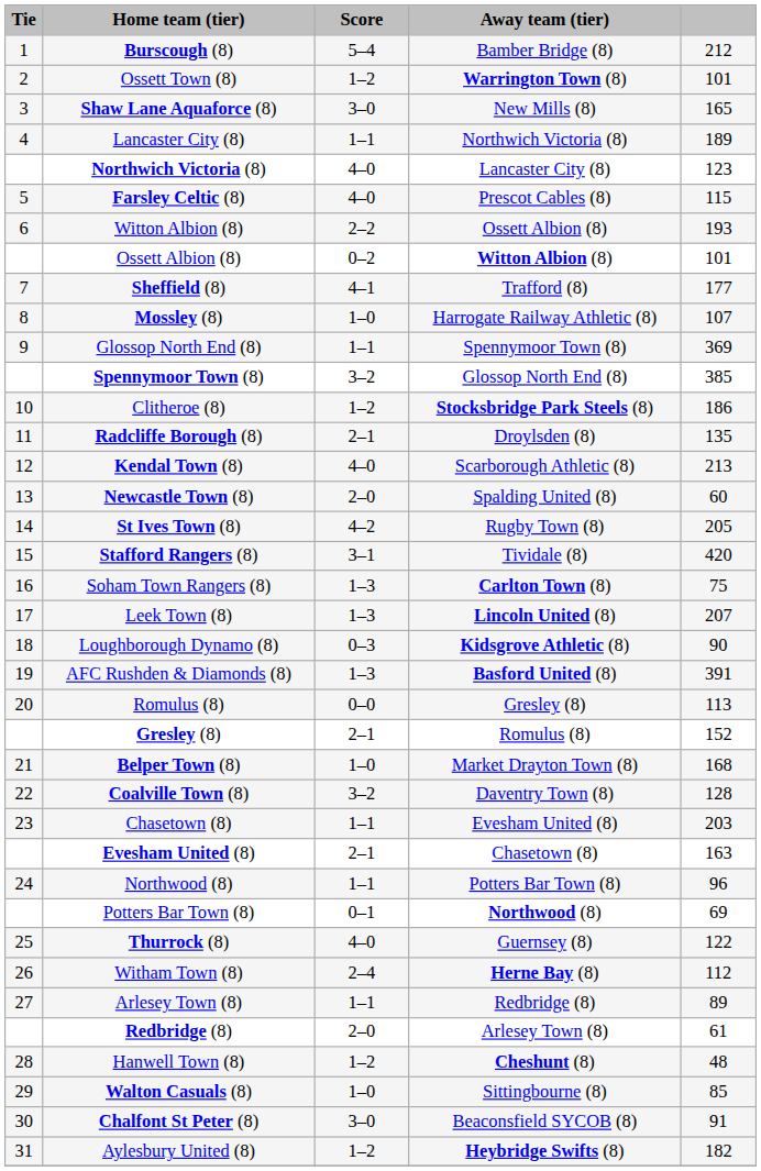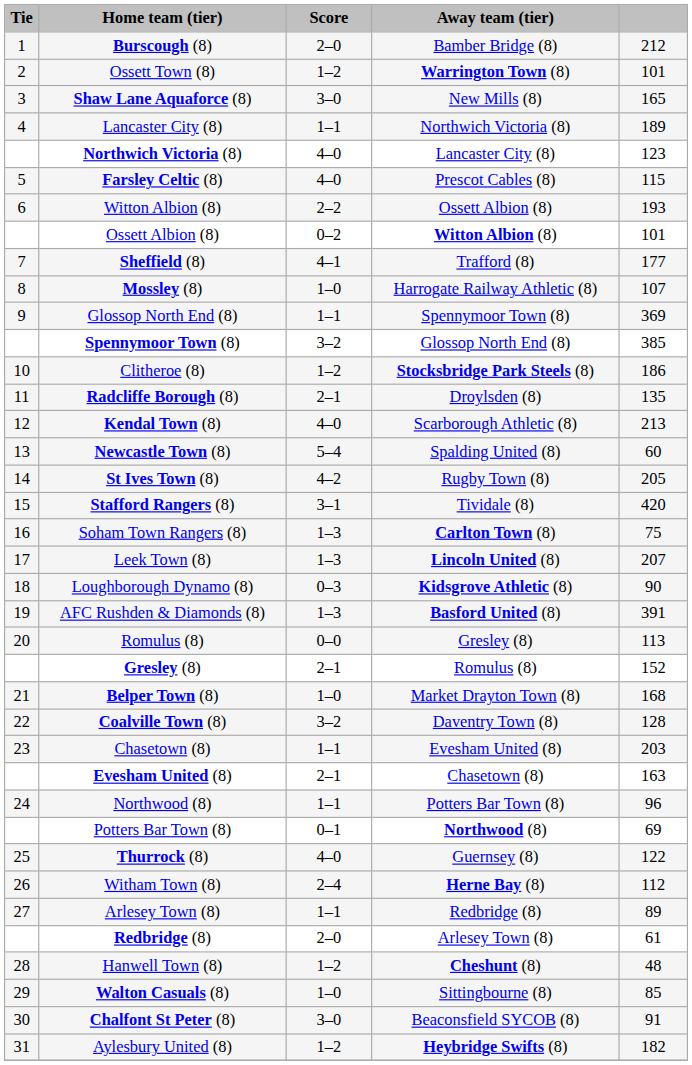Burscough (8) | Score: 5–4 -> 2–0
Newcastle Town (8) | Score: 2–0 -> 5–4
